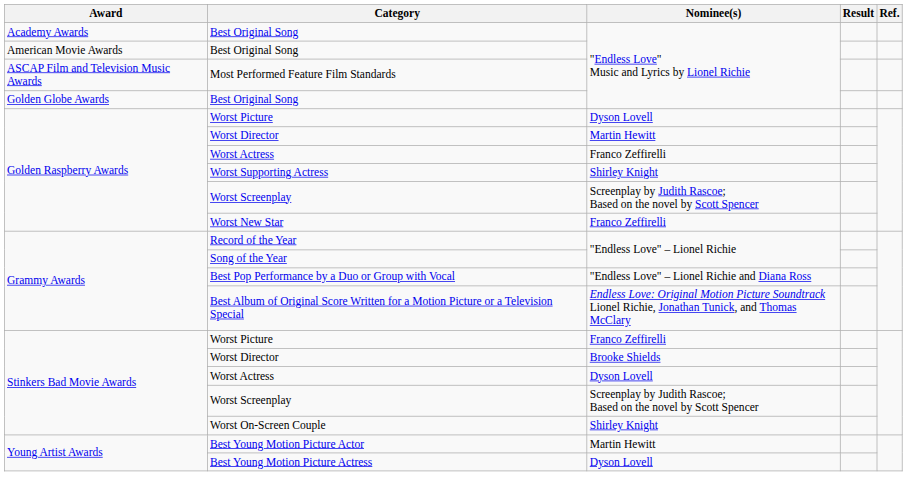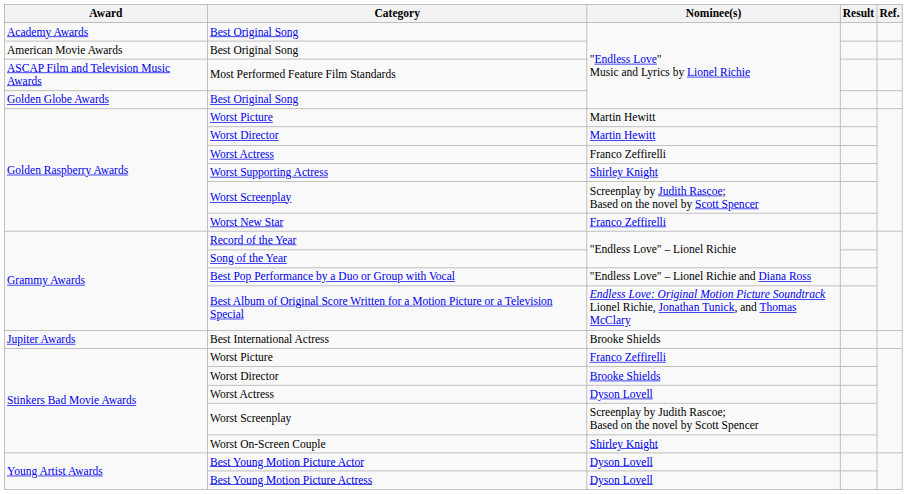Golden Raspberry Awards / Worst Picture | Nominee(s): Dyson Lovell -> Martin Hewitt
+ row: Jupiter Awards | Best International Actress | Brooke Shields
Best Young Motion Picture Actor | Nominee(s): Martin Hewitt -> Dyson Lovell
